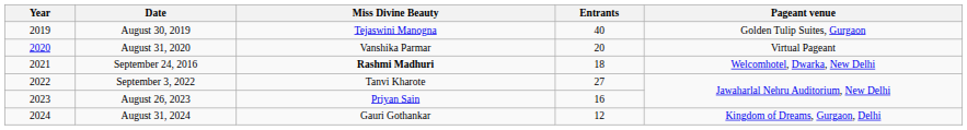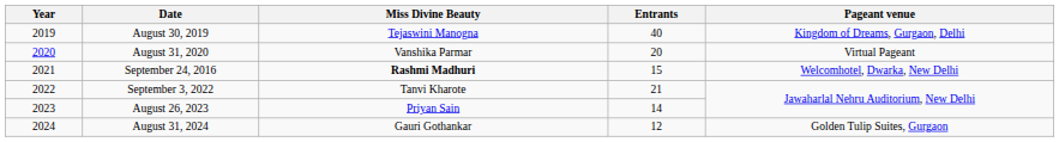August 30, 2019 | Pageant venue: Golden Tulip Suites, Gurgaon -> Kingdom of Dreams, Gurgaon, Delhi
September 24, 2016 | Entrants: 18 -> 15
September 3, 2022 | Entrants: 27 -> 21
August 26, 2023 | Entrants: 16 -> 14
August 31, 2024 | Pageant venue: Kingdom of Dreams, Gurgaon, Delhi -> Golden Tulip Suites, Gurgaon
